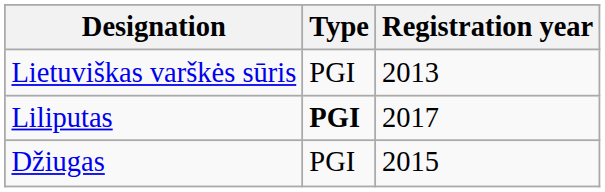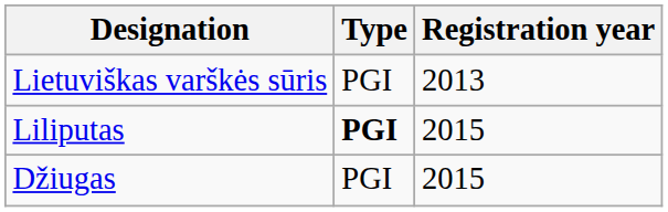Liliputas | Registration year: 2017 -> 2015
